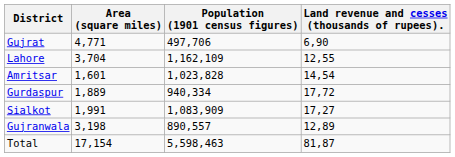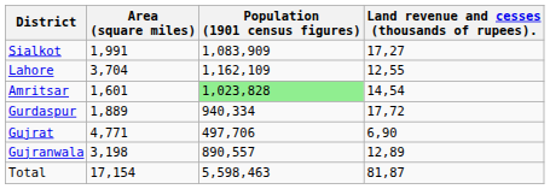rows swapped: Gujrat <-> Sialkot
Amritsar | Population (1901 census figures): no background -> lightgreen background
